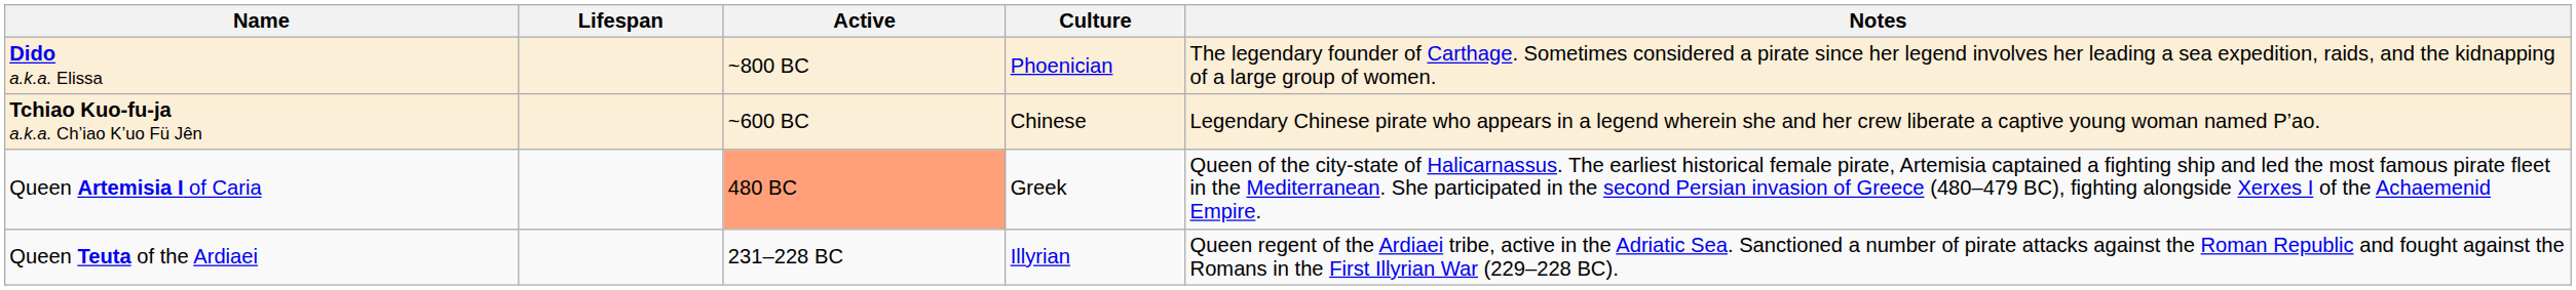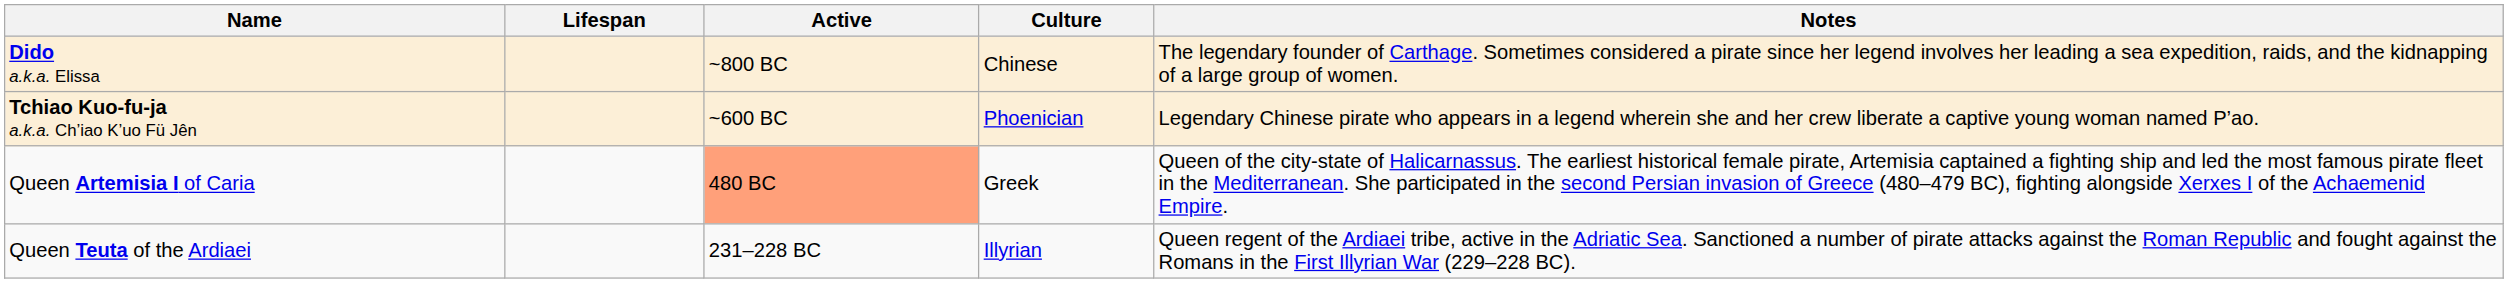Dido a.k.a. Elissa | Culture: Phoenician -> Chinese
Tchiao Kuo-fu-ja a.k.a. Ch’iao K’uo Fü Jên | Culture: Chinese -> Phoenician
